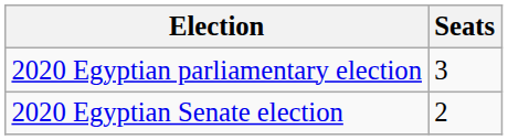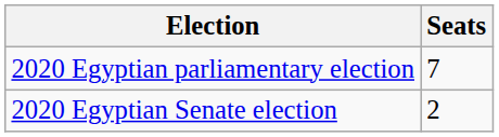2020 Egyptian parliamentary election | Seats: 3 -> 7
